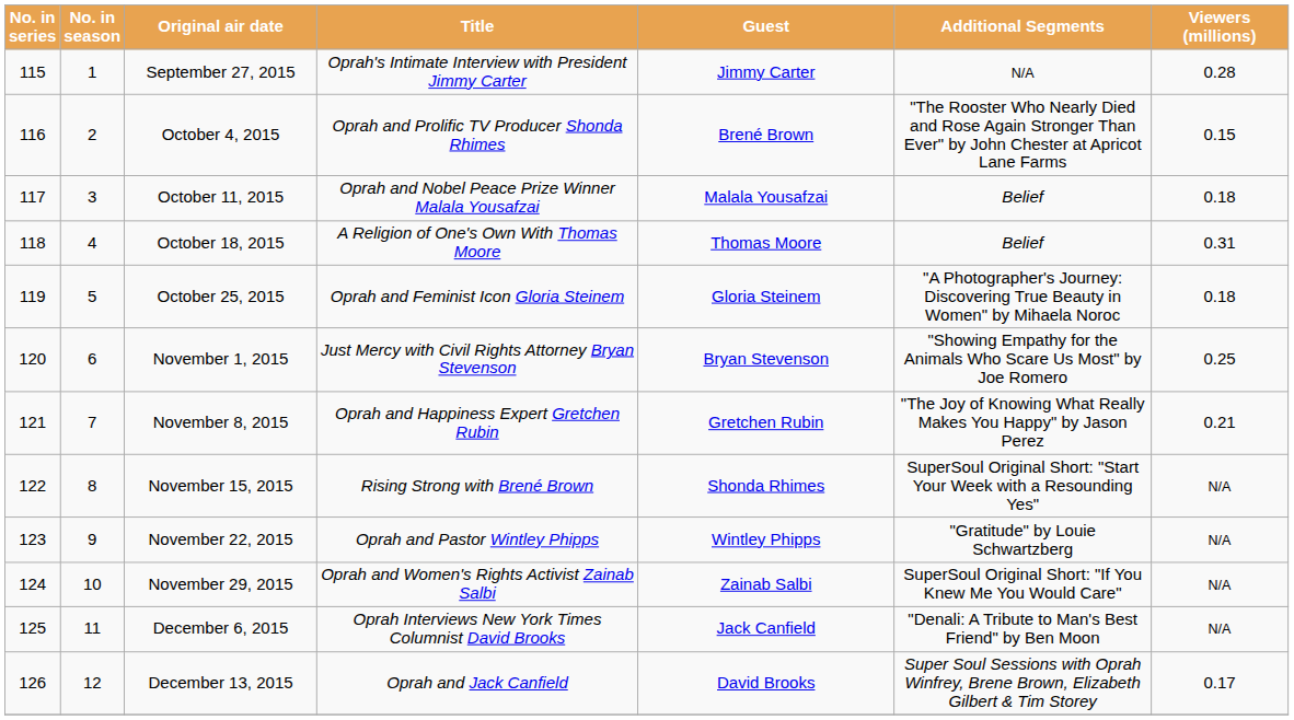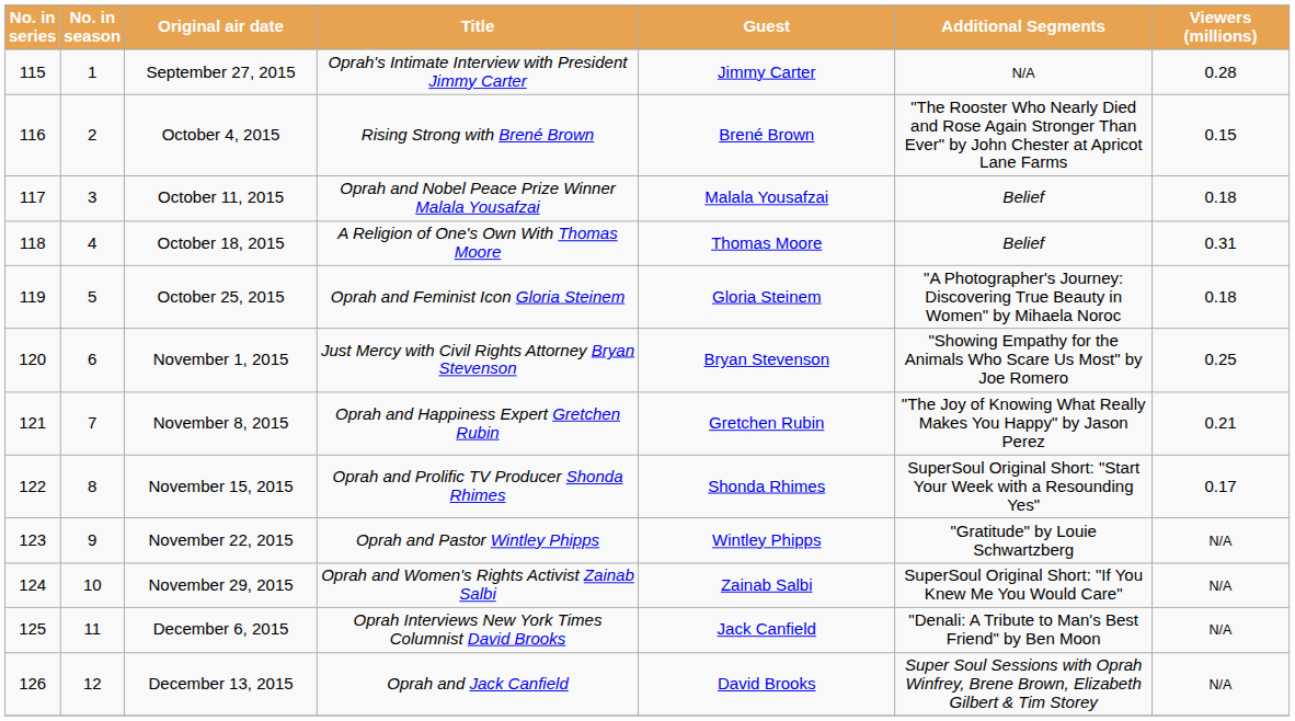October 4, 2015 | Title: Oprah and Prolific TV Producer Shonda Rhimes -> Rising Strong with Brené Brown
November 15, 2015 | Title: Rising Strong with Brené Brown -> Oprah and Prolific TV Producer Shonda Rhimes
November 15, 2015 | Viewers (millions): N/A -> 0.17
December 13, 2015 | Viewers (millions): 0.17 -> N/A
